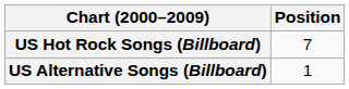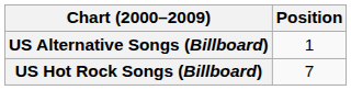rows swapped: US Alternative Songs (Billboard) <-> US Hot Rock Songs (Billboard)
